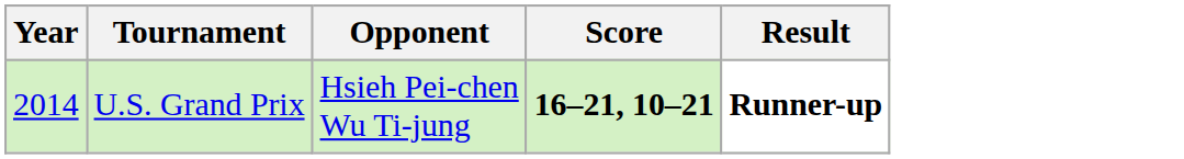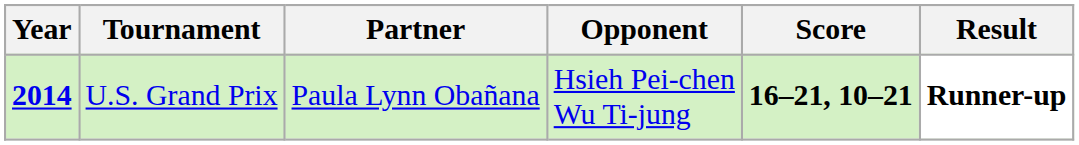+ column: Partner | Paula Lynn Obañana
U.S. Grand Prix | Year: normal -> bold
